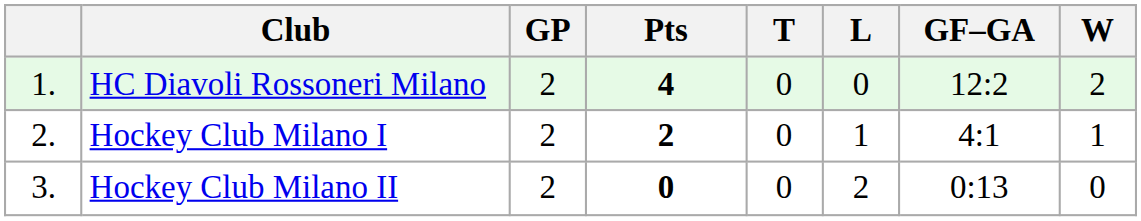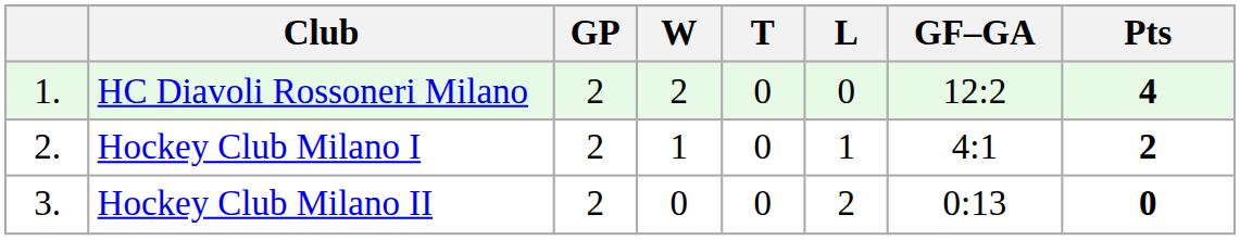columns swapped: W <-> Pts
